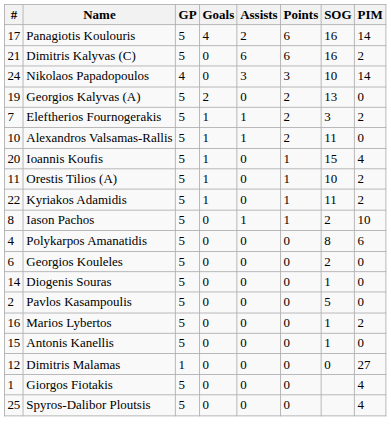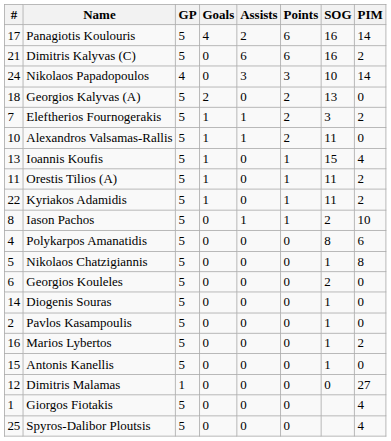Georgios Kalyvas (A) | #: 19 -> 18
Ioannis Koufis | #: 20 -> 13
Orestis Tilios (A) | SOG: 10 -> 11
+ row: 5 | Nikolaos Chatzigiannis | 5 | 0 | 0 | 0 | 1 | 8
Pavlos Kasampoulis | SOG: 5 -> 1
